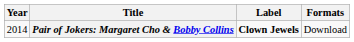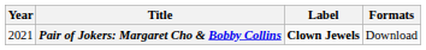Pair of Jokers: Margaret Cho & Bobby Collins | Year: 2014 -> 2021
